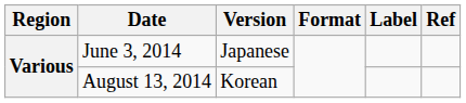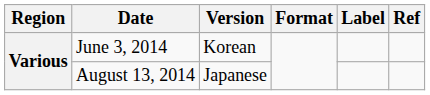June 3, 2014 | Version: Japanese -> Korean
August 13, 2014 | Version: Korean -> Japanese
